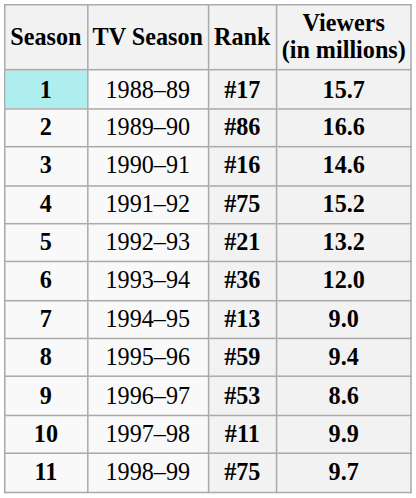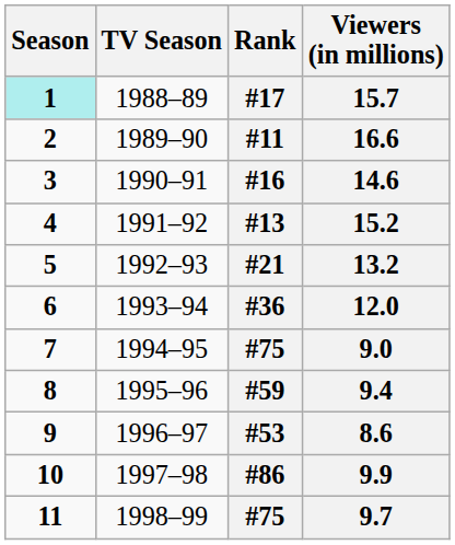16.6 | Rank: #86 -> #11
15.2 | Rank: #75 -> #13
9.0 | Rank: #13 -> #75
9.9 | Rank: #11 -> #86
